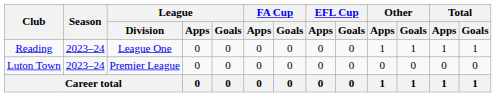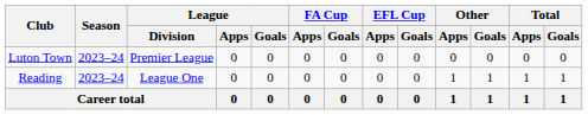rows swapped: Reading <-> Luton Town
